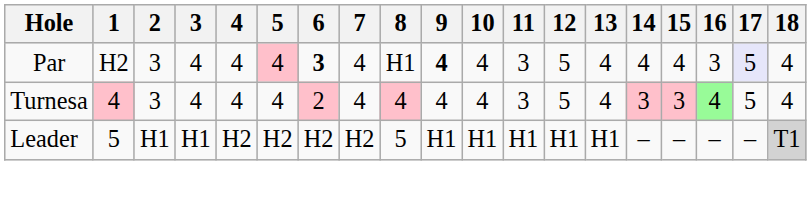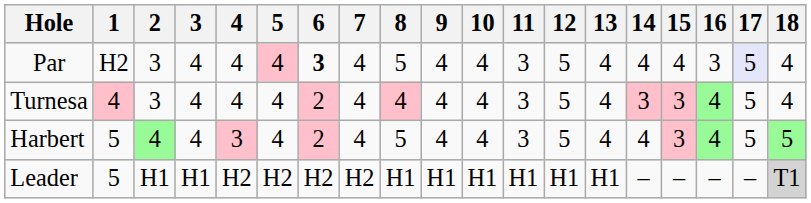Par | 8: H1 -> 5
Par | 9: bold -> normal
+ row: Harbert | 5 | 4 | 4 | 3 | 4 | 2 | 4 | 5 | 4 | 4 | 3 | 5 | 4 | 4 | 3 | 4 | 5 | 5
Leader | 8: 5 -> H1
